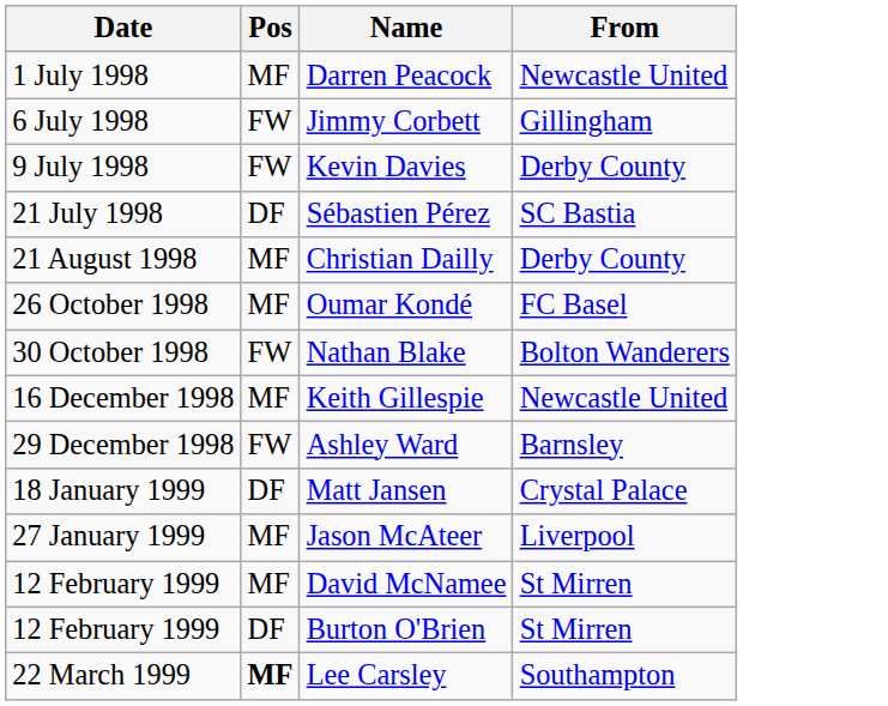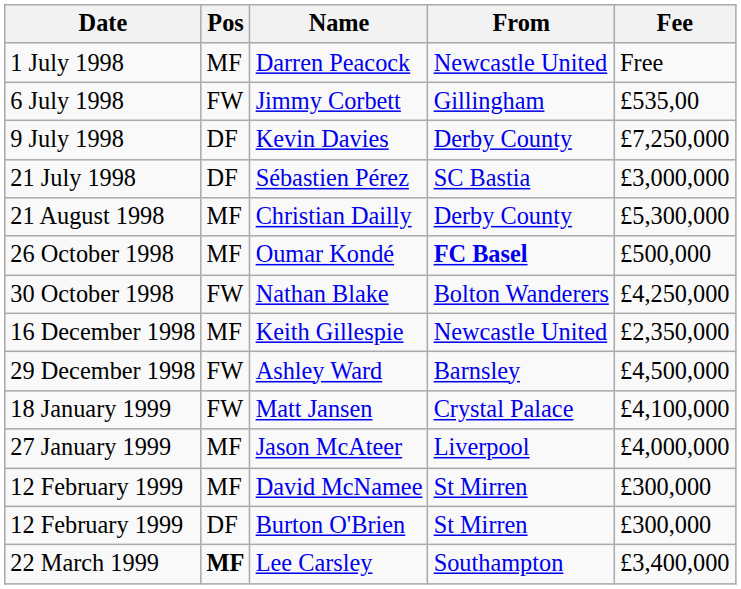+ column: Fee | Free | £535,00 | £7,250,000 | £3,000,000 | £5,300,000 | £500,000 | £4,250,000 | £2,350,000 | £4,500,000 | £4,100,000 | £4,000,000 | £300,000 | £300,000 | £3,400,000
Kevin Davies | Pos: FW -> DF
Oumar Kondé | From: normal -> bold
Matt Jansen | Pos: DF -> FW
